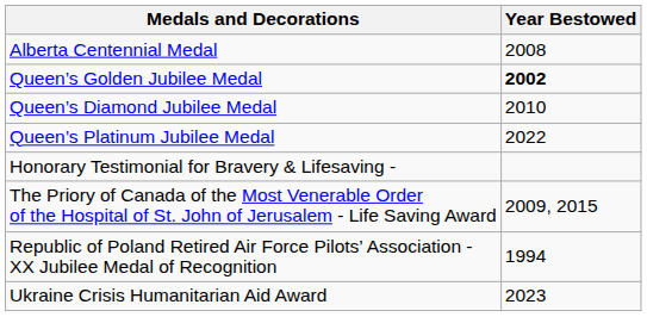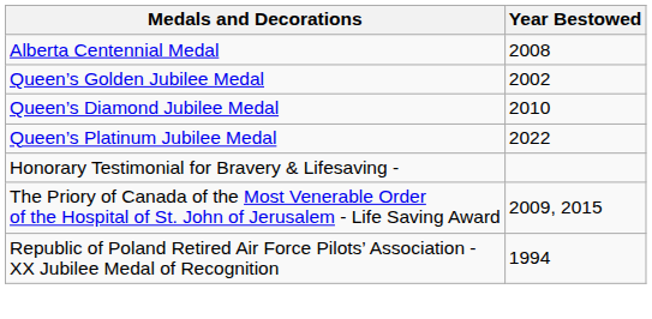Queen’s Golden Jubilee Medal | Year Bestowed: bold -> normal
- row: Ukraine Crisis Humanitarian Aid Award | 2023
